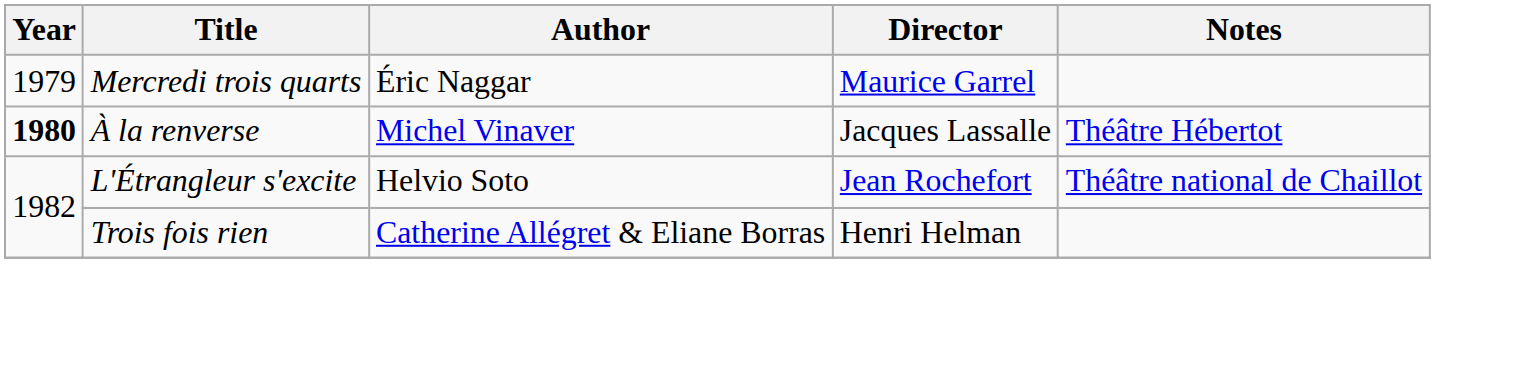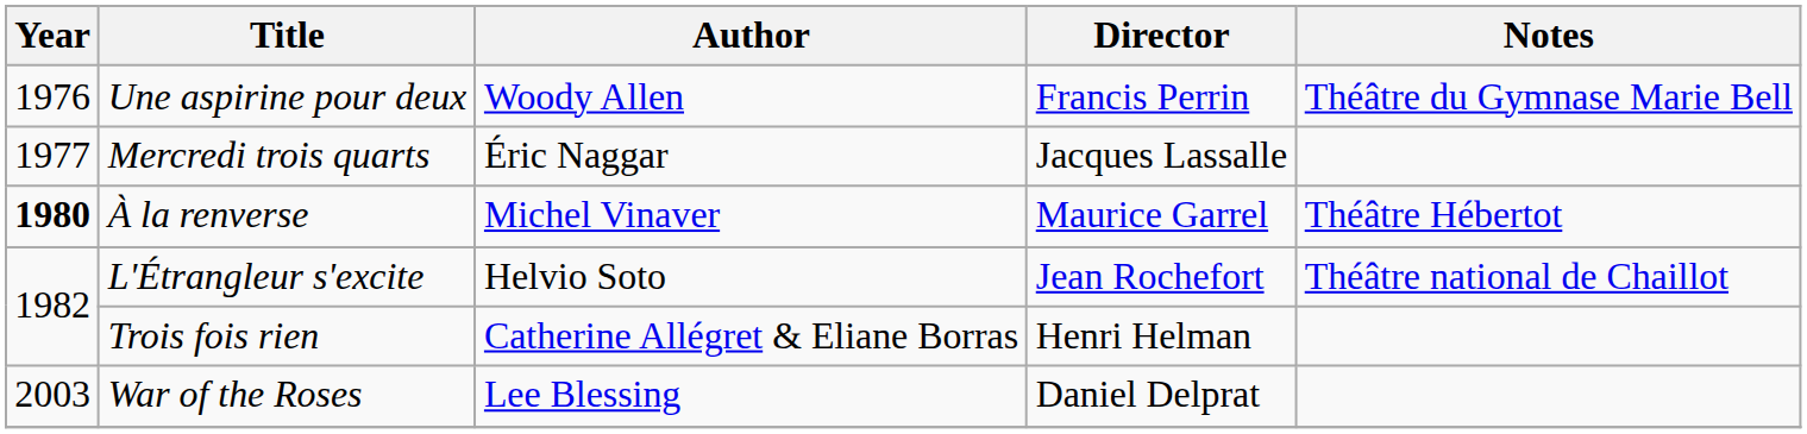+ row: 1976 | Une aspirine pour deux | Woody Allen | Francis Perrin | Théâtre du Gymnase Marie Bell
Mercredi trois quarts | Year: 1979 -> 1977
Mercredi trois quarts | Director: Maurice Garrel -> Jacques Lassalle
À la renverse | Director: Jacques Lassalle -> Maurice Garrel
+ row: 2003 | War of the Roses | Lee Blessing | Daniel Delprat
